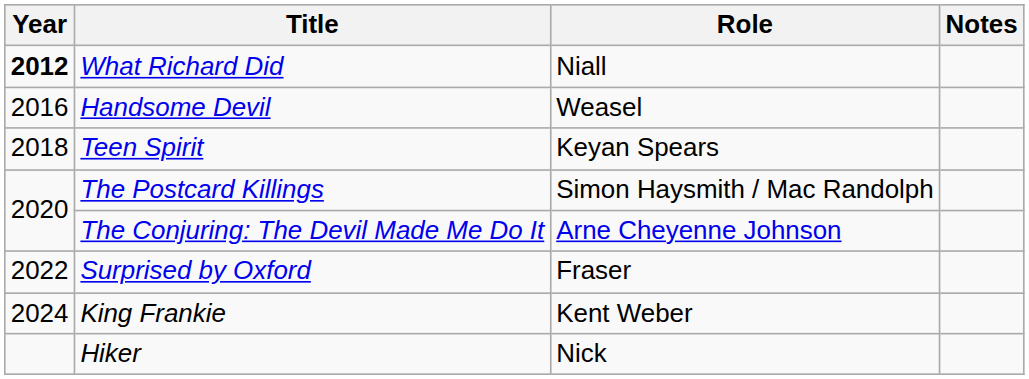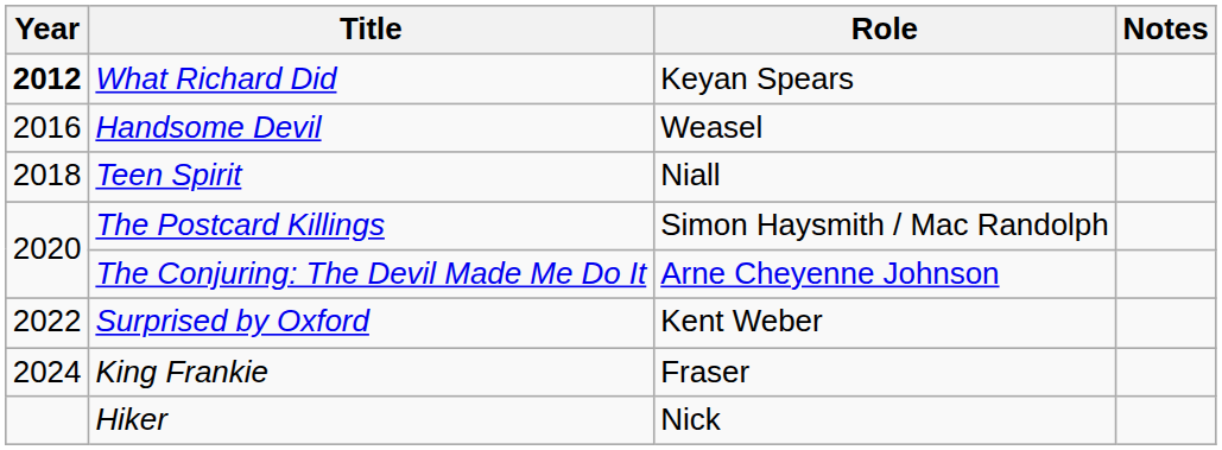What Richard Did | Role: Niall -> Keyan Spears
Teen Spirit | Role: Keyan Spears -> Niall
Surprised by Oxford | Role: Fraser -> Kent Weber
King Frankie | Role: Kent Weber -> Fraser
